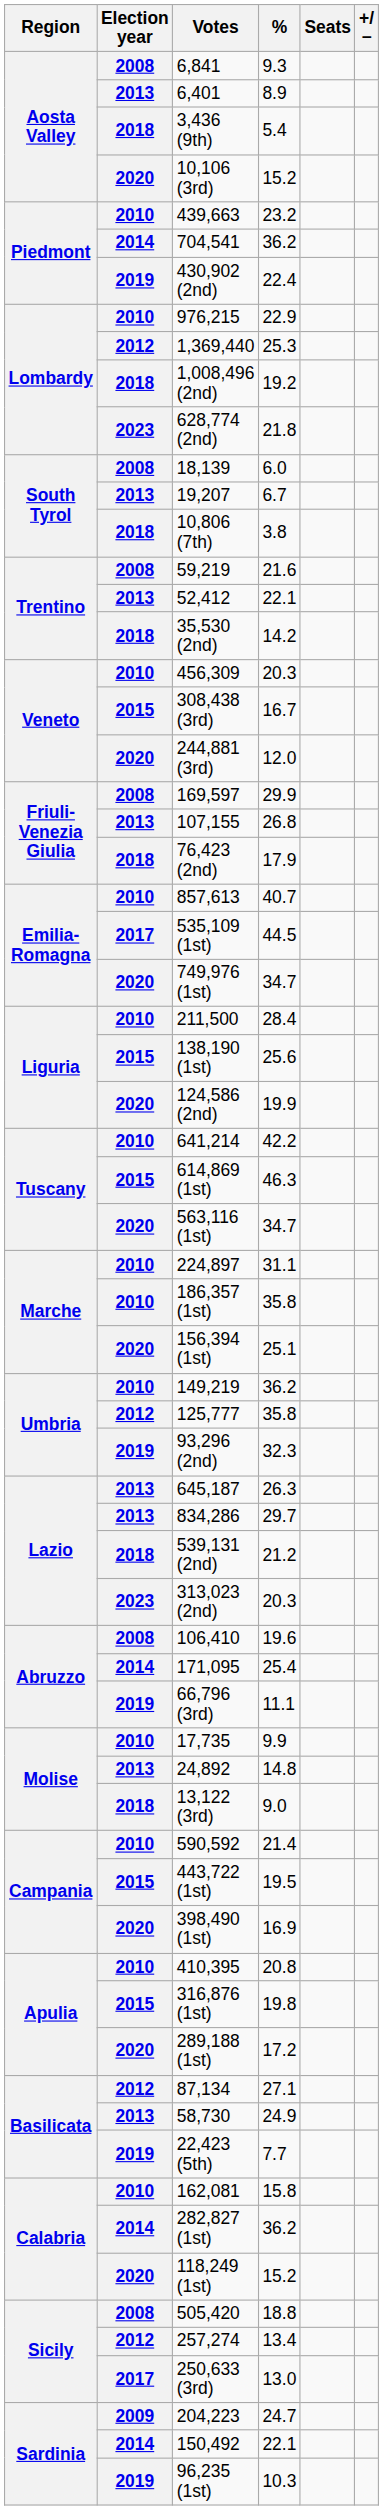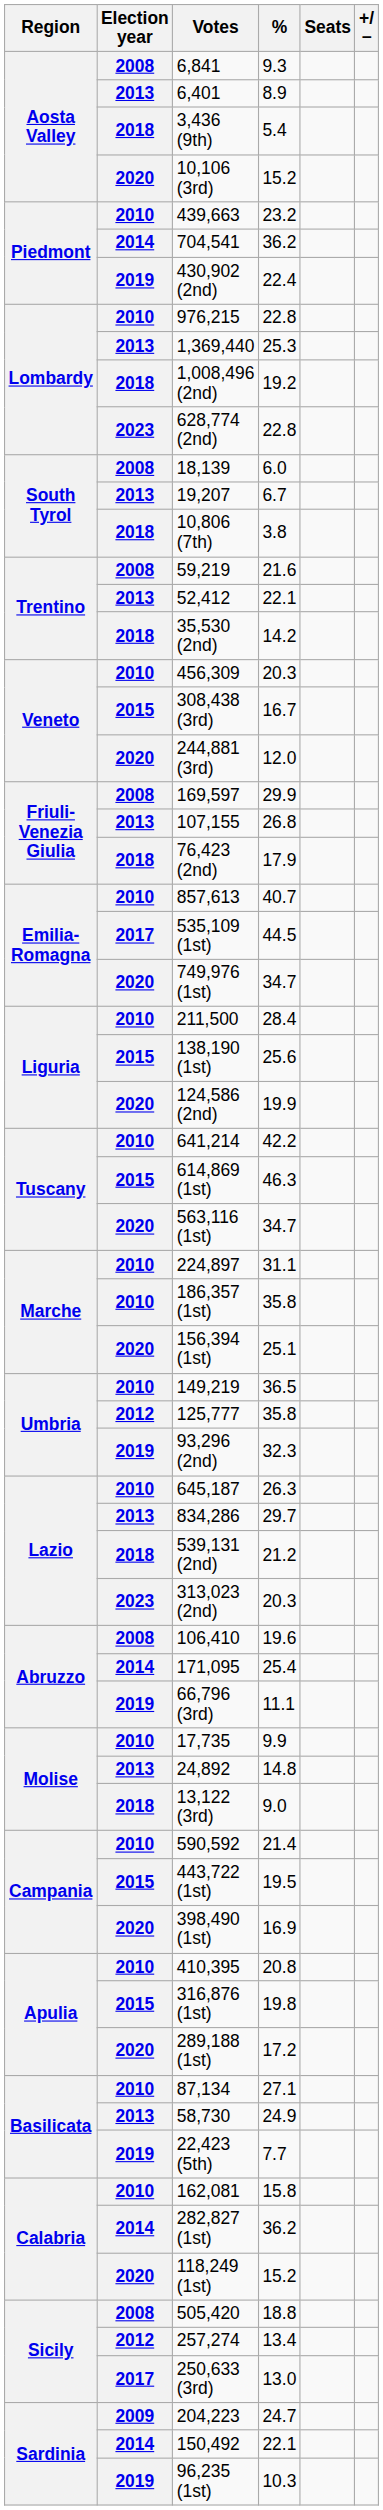976,215 | %: 22.9 -> 22.8
1,369,440 | Election year: 2012 -> 2013
628,774 (2nd) | %: 21.8 -> 22.8
149,219 | %: 36.2 -> 36.5
645,187 | Election year: 2013 -> 2010
87,134 | Election year: 2012 -> 2010
